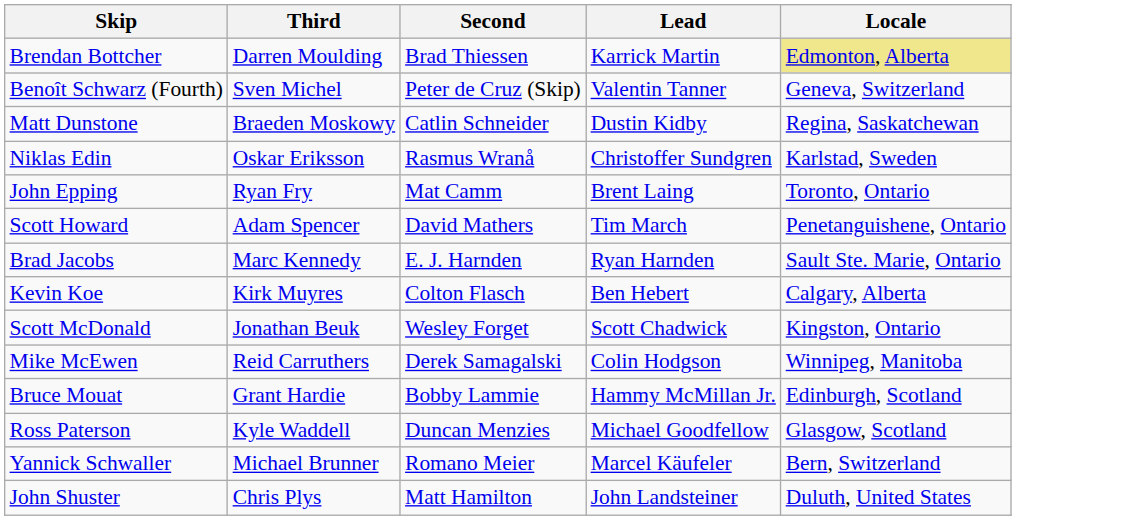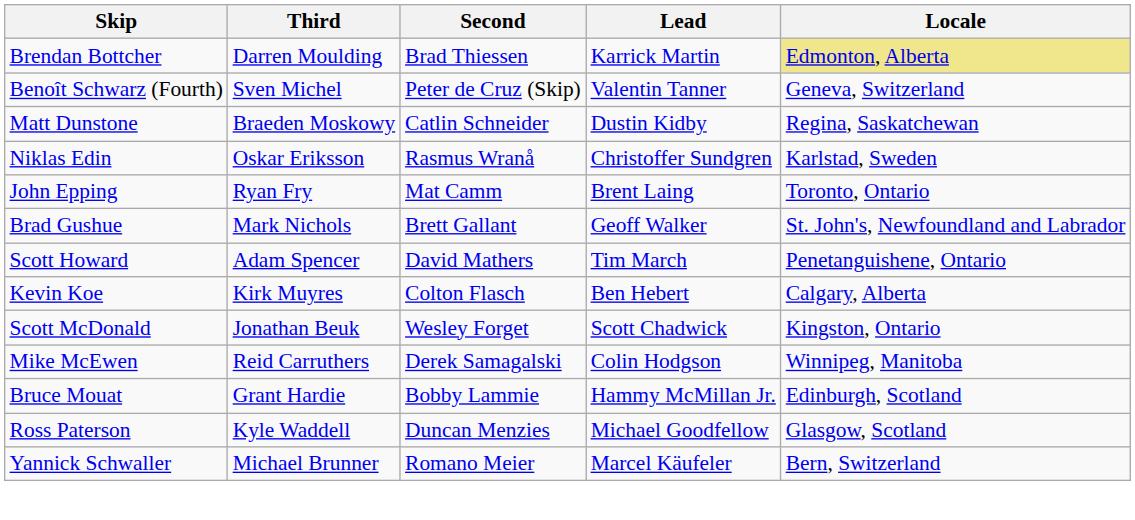+ row: Brad Gushue | Mark Nichols | Brett Gallant | Geoff Walker | St. John's, Newfoundland and Labrador
- row: Brad Jacobs | Marc Kennedy | E. J. Harnden | Ryan Harnden | Sault Ste. Marie, Ontario
- row: John Shuster | Chris Plys | Matt Hamilton | John Landsteiner | Duluth, United States
